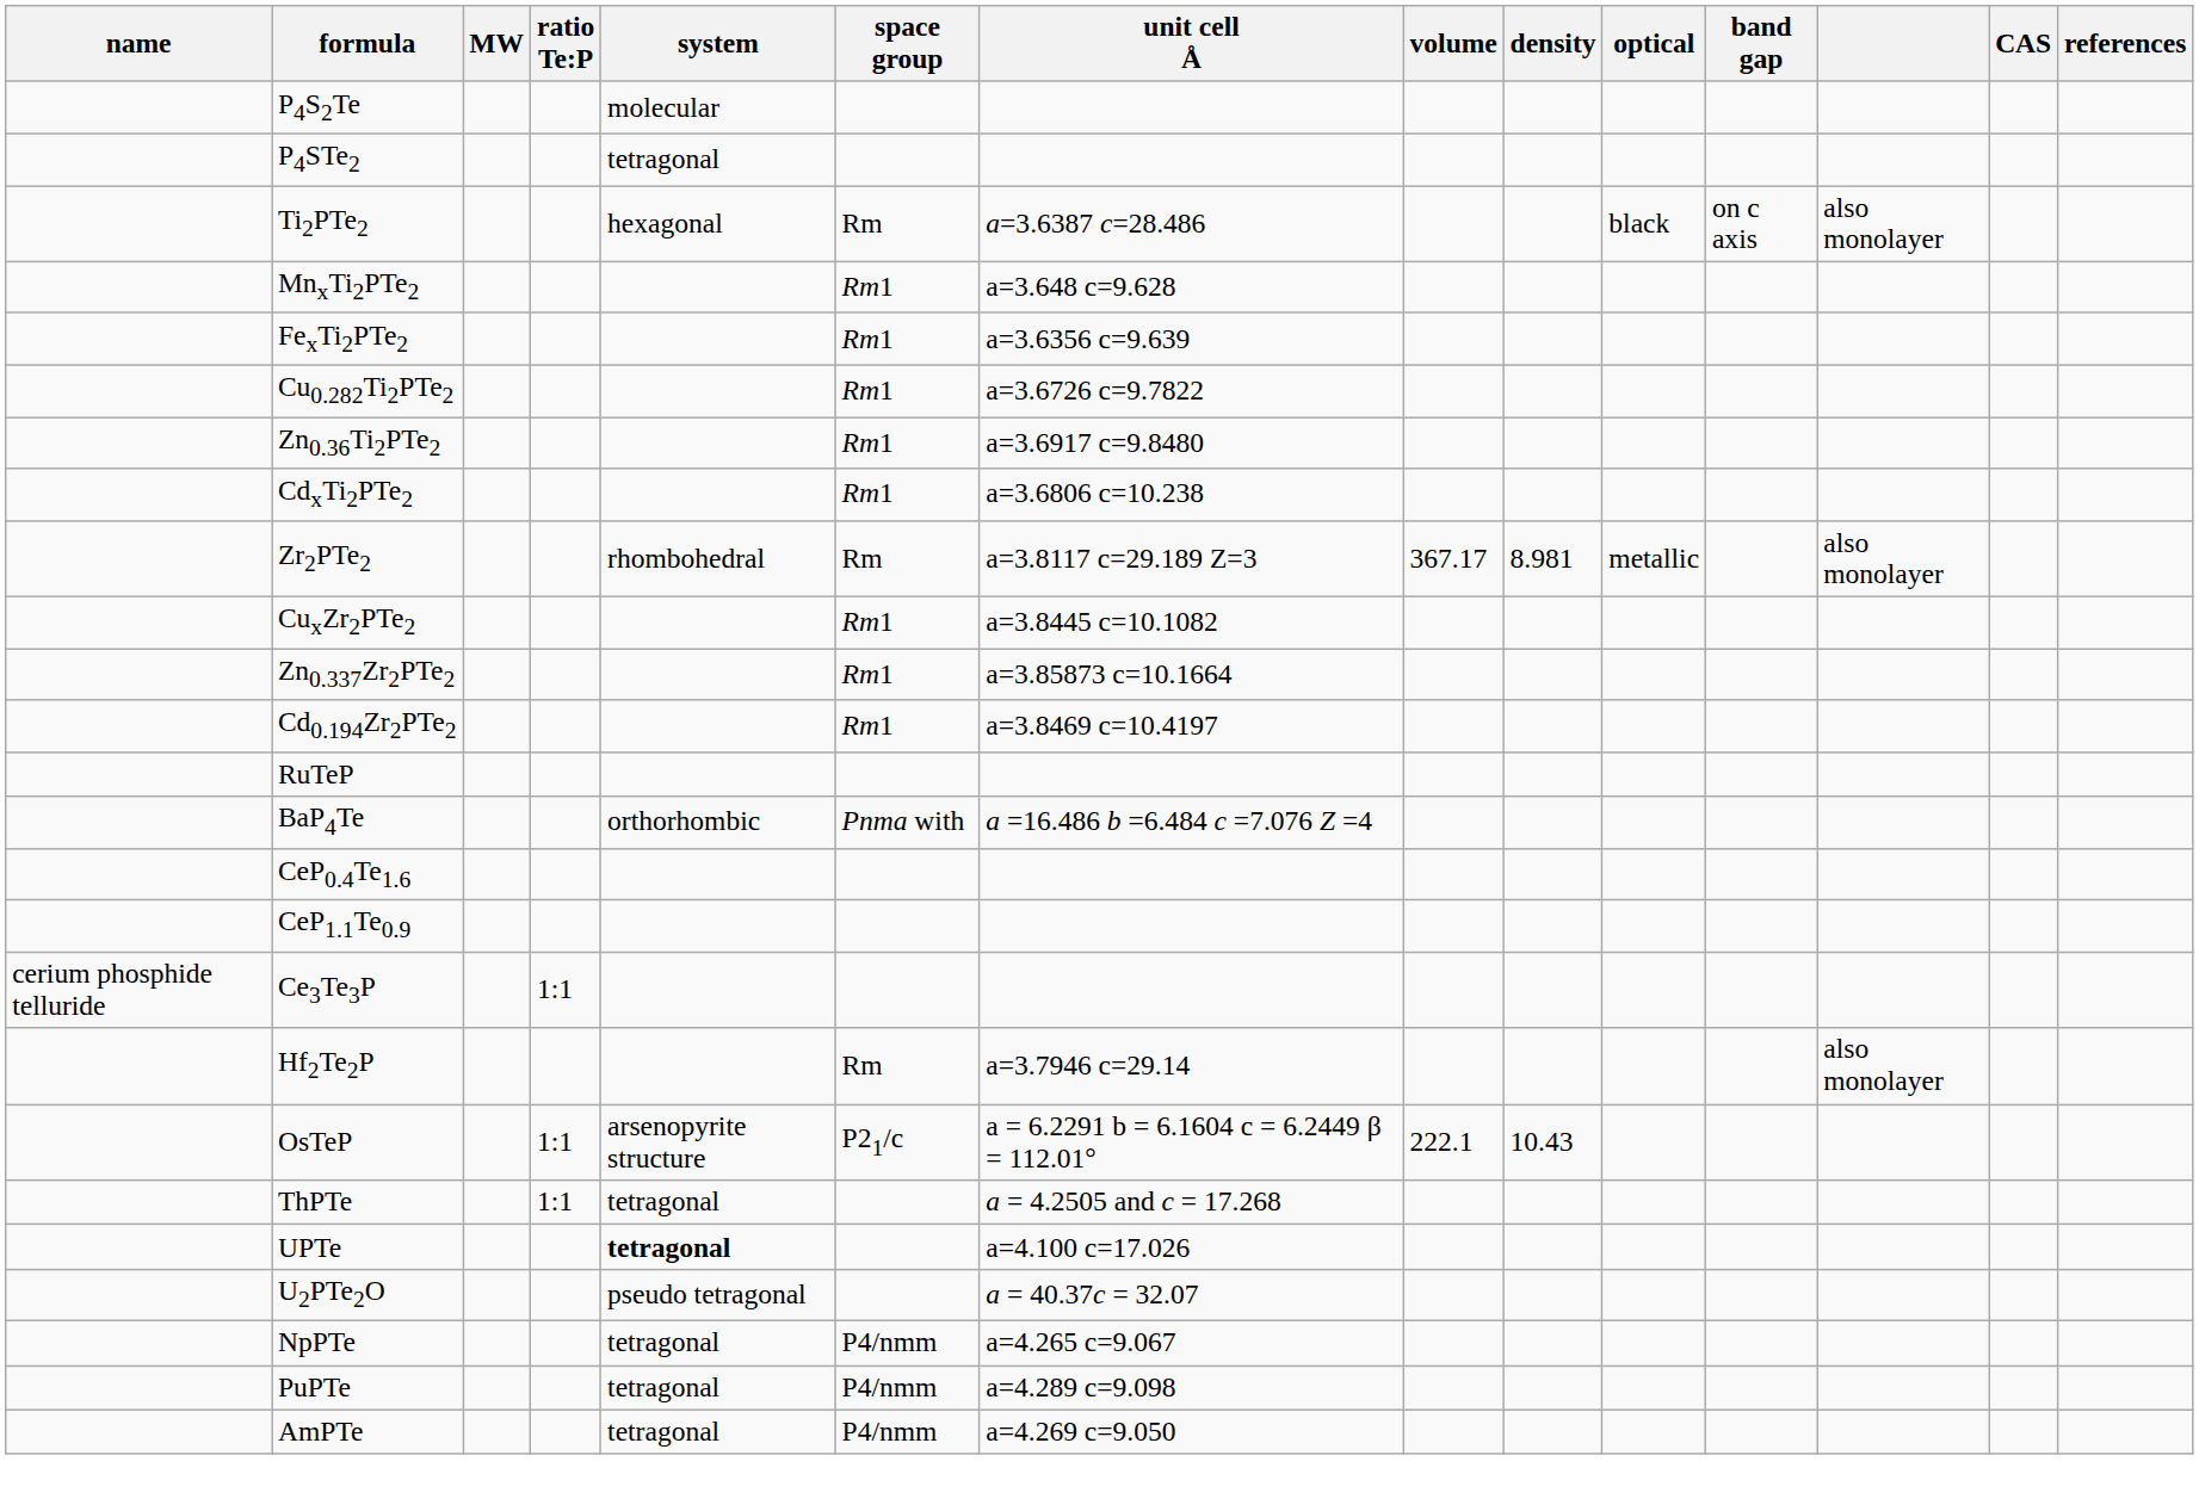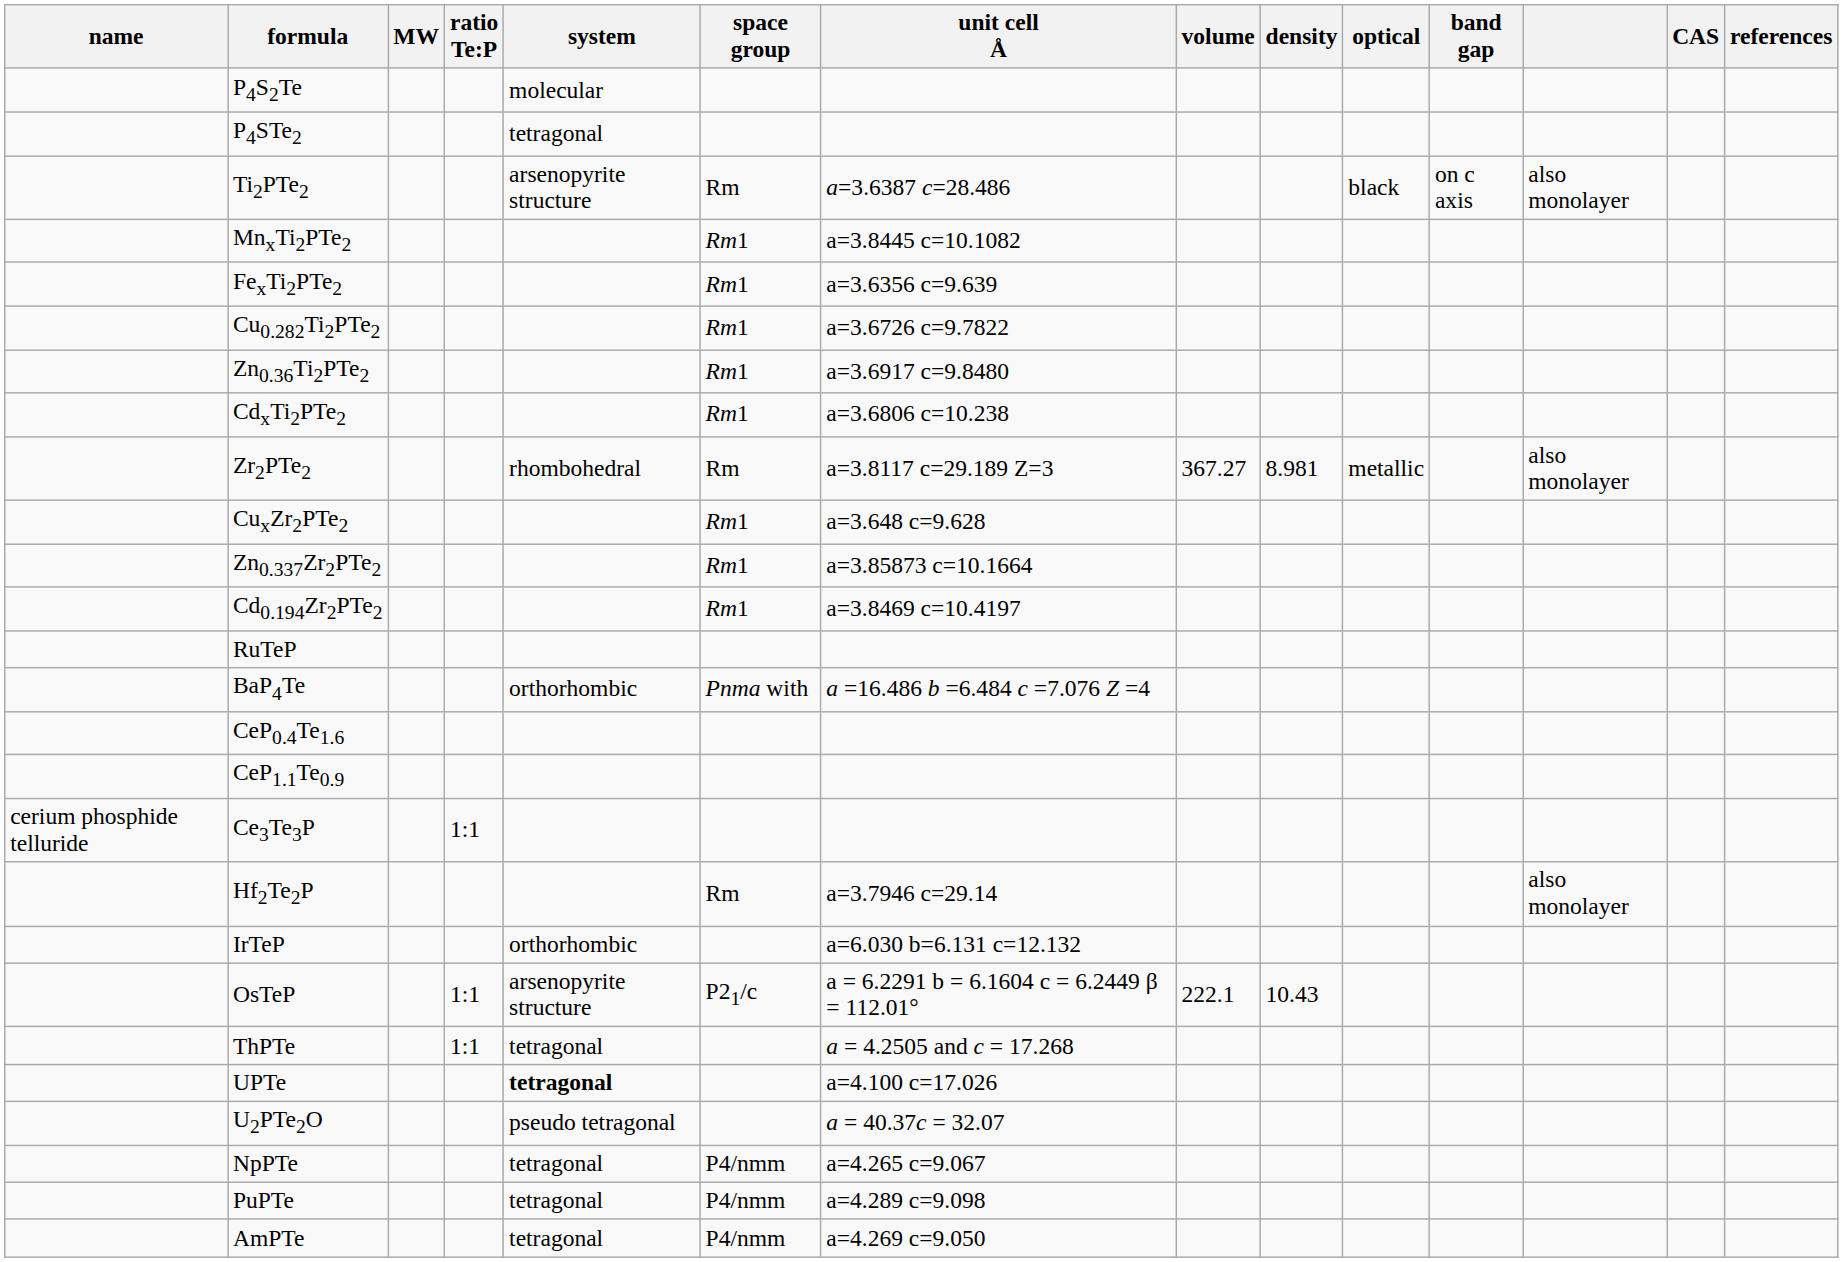Ti2PTe2 | system: hexagonal -> arsenopyrite structure
MnxTi2PTe2 | unit cell Å: a=3.648 c=9.628 -> a=3.8445 c=10.1082
Zr2PTe2 | volume: 367.17 -> 367.27
CuxZr2PTe2 | unit cell Å: a=3.8445 c=10.1082 -> a=3.648 c=9.628
+ row: IrTeP | orthorhombic | a=6.030 b=6.131 c=12.132
